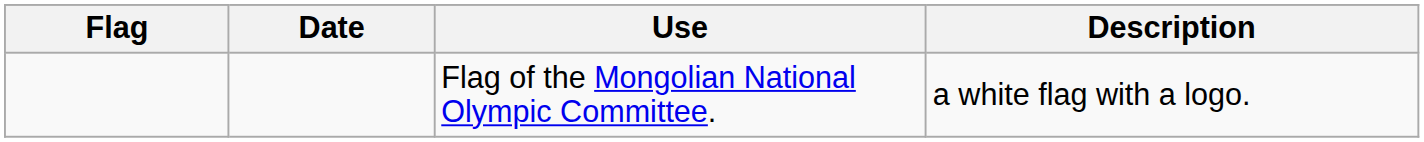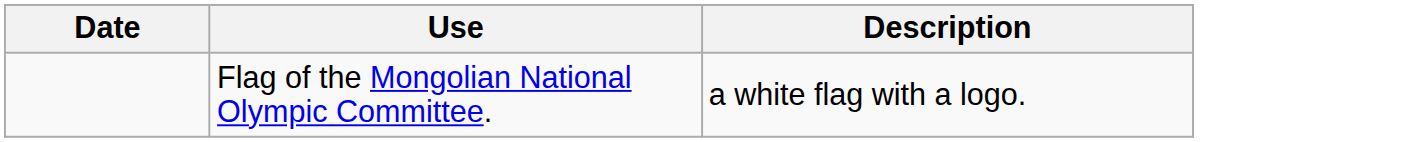- column: Flag
